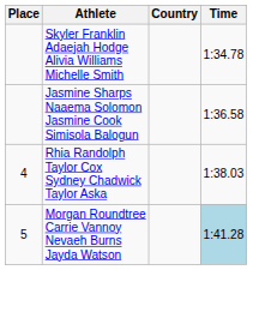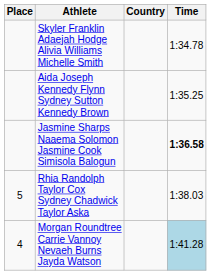+ row: Aida Joseph Kennedy Flynn Sydney Sutton Kennedy Brown | 1:35.25
Jasmine Sharps Naaema Solomon Jasmine Cook Simisola Balogun | Time: normal -> bold
Rhia Randolph Taylor Cox Sydney Chadwick Taylor Aska | Place: 4 -> 5
Morgan Roundtree Carrie Vannoy Nevaeh Burns Jayda Watson | Place: 5 -> 4
